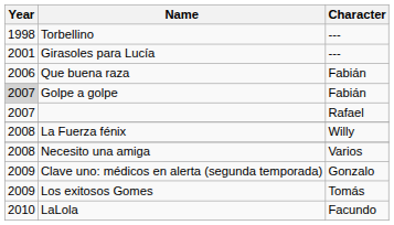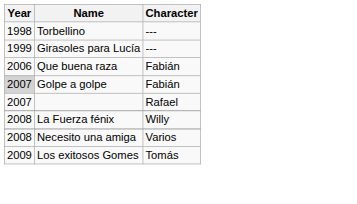Girasoles para Lucía | Year: 2001 -> 1999
- row: 2009 | Clave uno: médicos en alerta (segunda temporada) | Gonzalo
- row: 2010 | LaLola | Facundo
